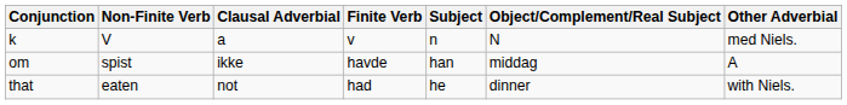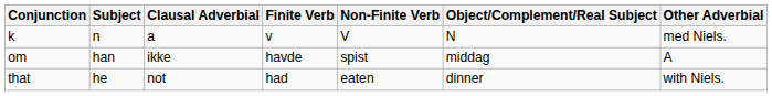columns swapped: Subject <-> Non-Finite Verb
